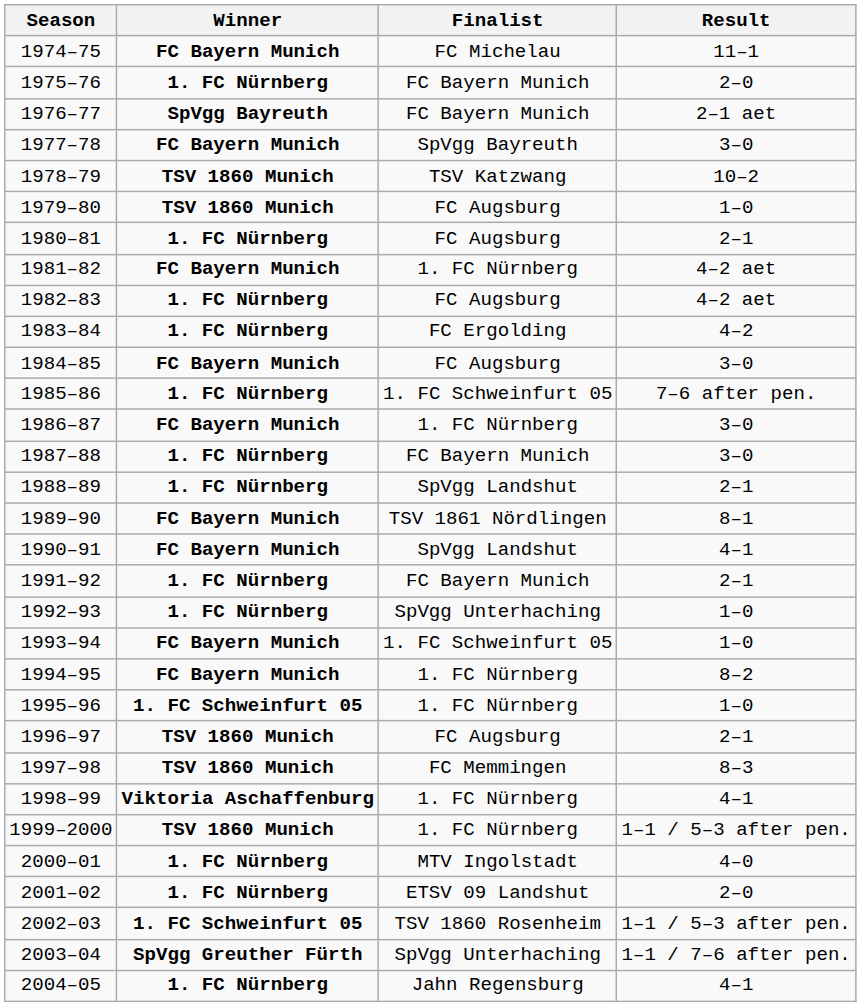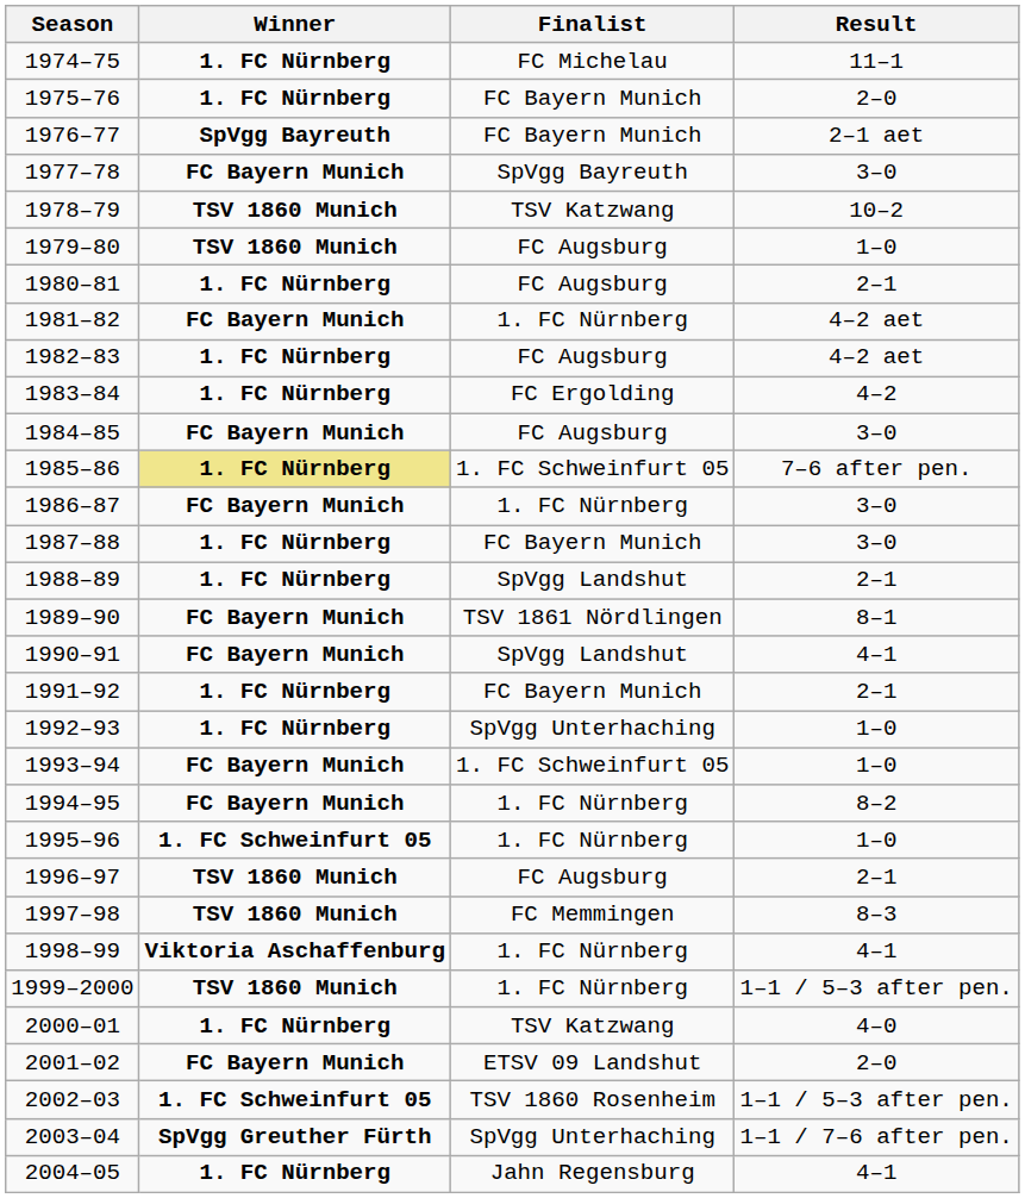1974–75 | Winner: FC Bayern Munich -> 1. FC Nürnberg
1985–86 | Winner: no background -> khaki background
2000–01 | Finalist: MTV Ingolstadt -> TSV Katzwang
2001–02 | Winner: 1. FC Nürnberg -> FC Bayern Munich
